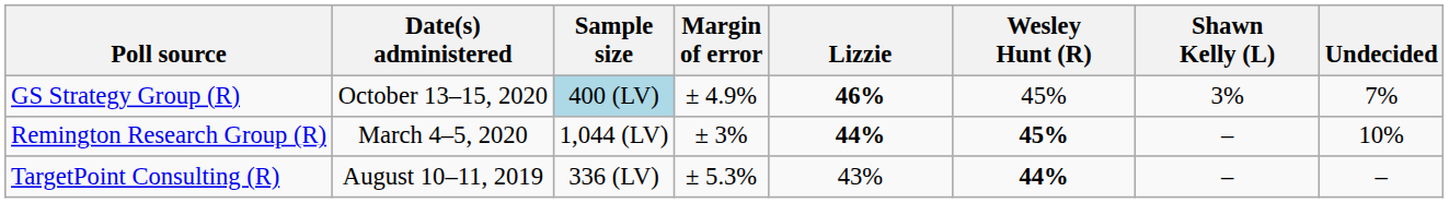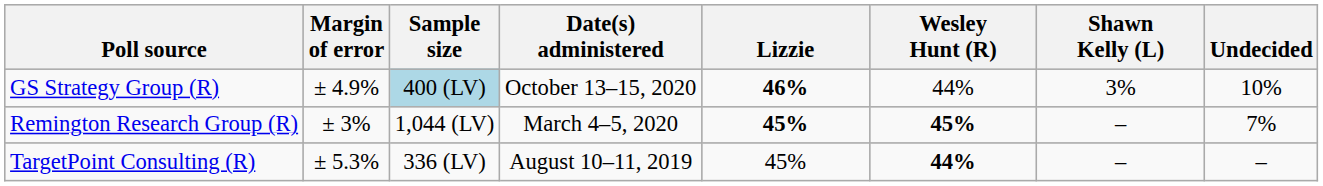columns swapped: Date(s) administered <-> Margin of error
GS Strategy Group (R) | Wesley Hunt (R): 45% -> 44%
GS Strategy Group (R) | Undecided: 7% -> 10%
Remington Research Group (R) | Lizzie: 44% -> 45%
Remington Research Group (R) | Undecided: 10% -> 7%
TargetPoint Consulting (R) | Lizzie: 43% -> 45%
